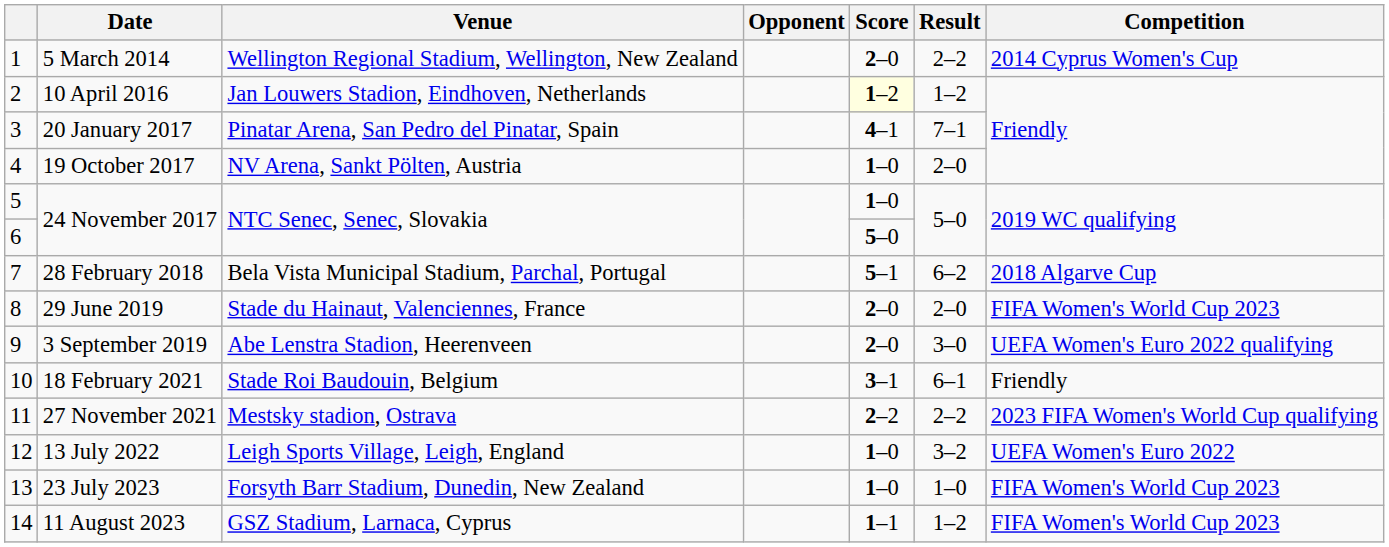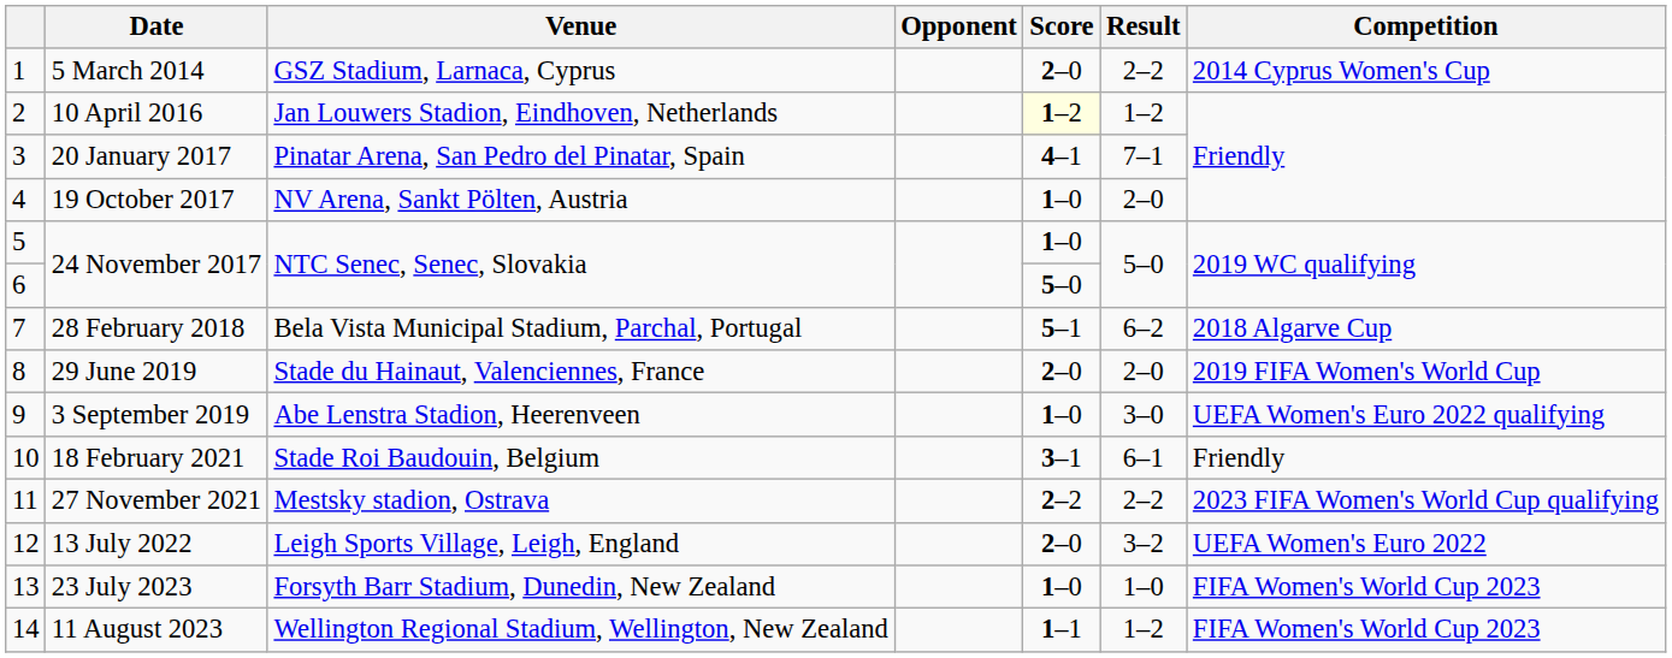5 March 2014 | Venue: Wellington Regional Stadium, Wellington, New Zealand -> GSZ Stadium, Larnaca, Cyprus
29 June 2019 | Competition: FIFA Women's World Cup 2023 -> 2019 FIFA Women's World Cup
3 September 2019 | Score: 2–0 -> 1–0
13 July 2022 | Score: 1–0 -> 2–0
11 August 2023 | Venue: GSZ Stadium, Larnaca, Cyprus -> Wellington Regional Stadium, Wellington, New Zealand
